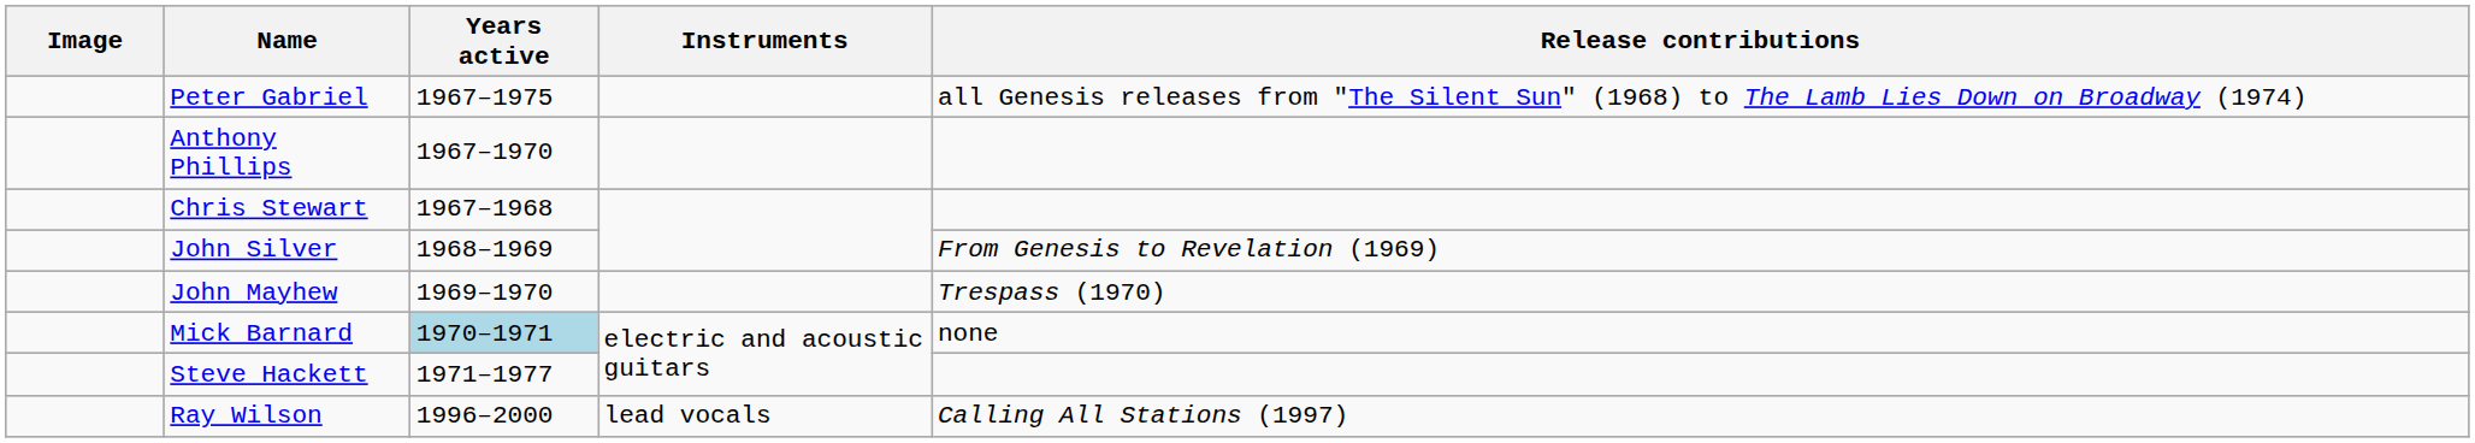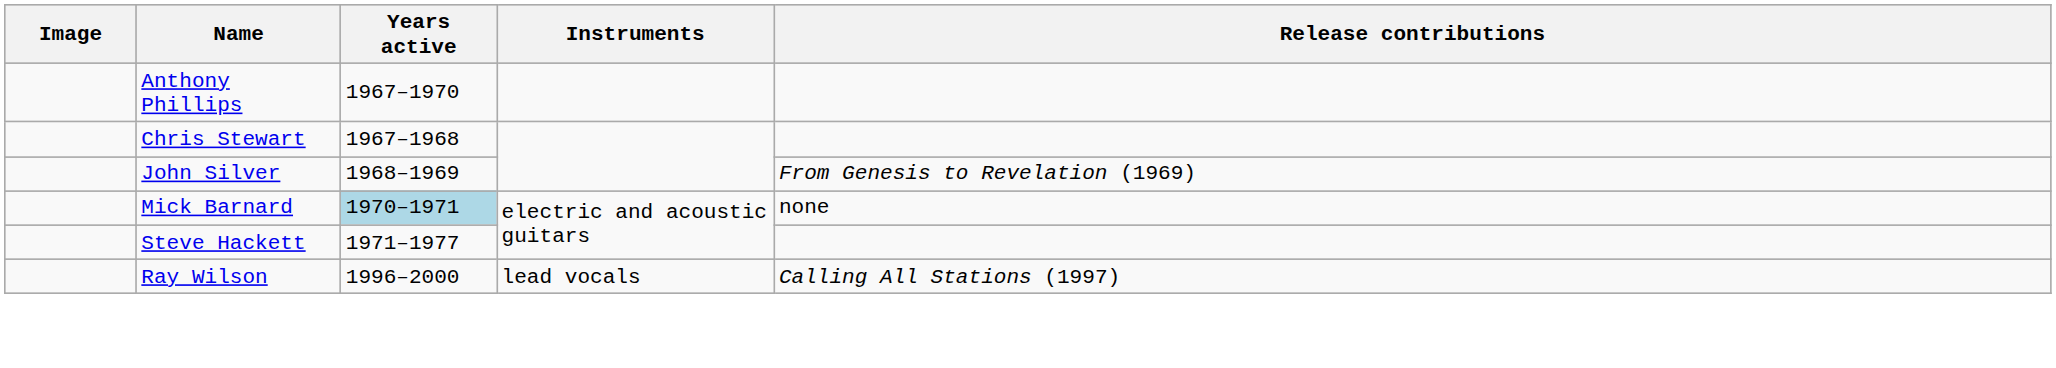- row: Peter Gabriel | 1967–1975 | all Genesis releases from "The Silent Sun" (1968) to The Lamb Lies Down on Broadway (1974)
- row: John Mayhew | 1969–1970 | Trespass (1970)
